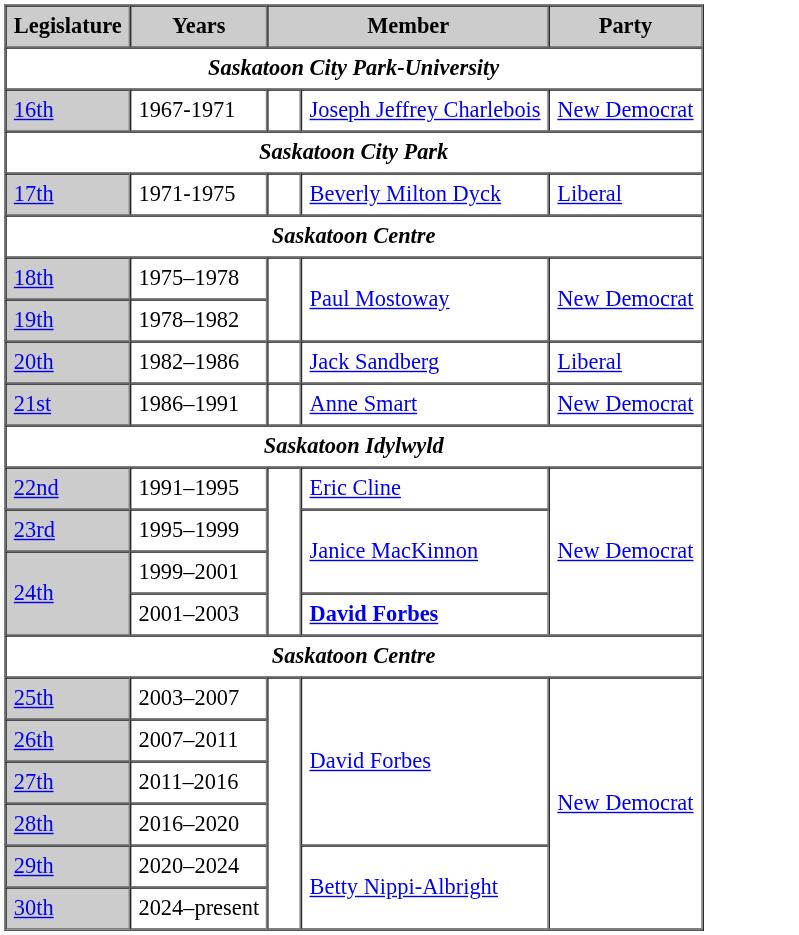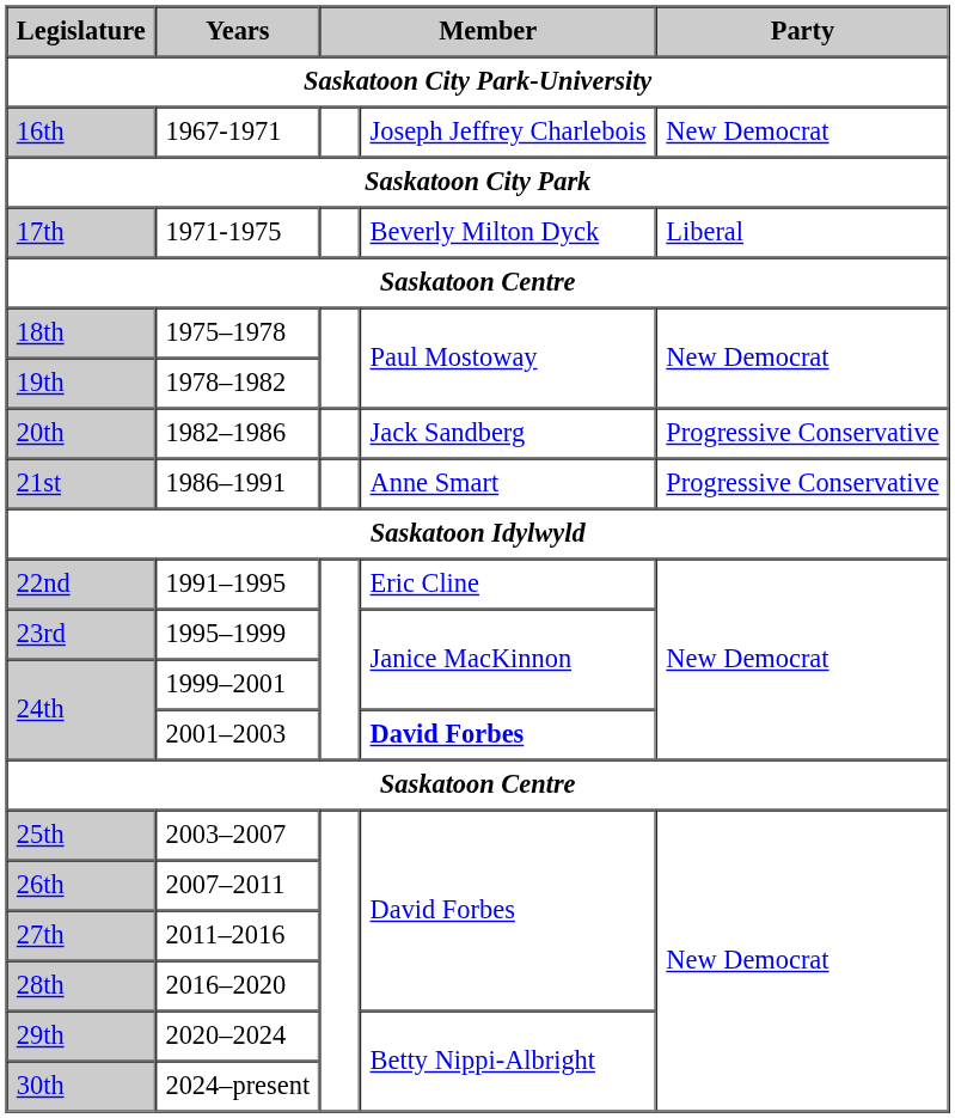20th | Party: Liberal -> Progressive Conservative
21st | Party: New Democrat -> Progressive Conservative
